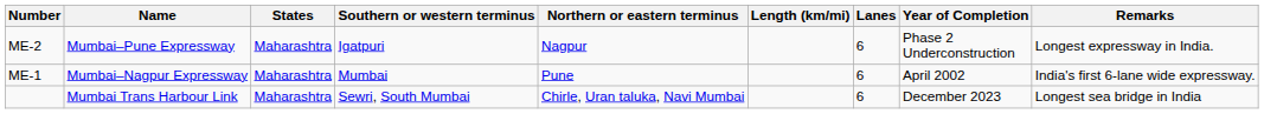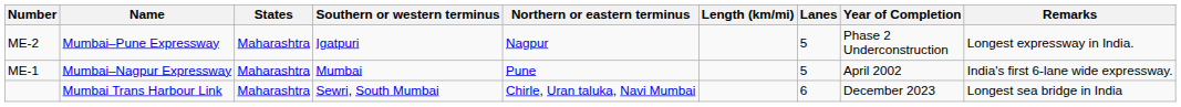ME-2 | Lanes: 6 -> 5
ME-1 | Lanes: 6 -> 5
